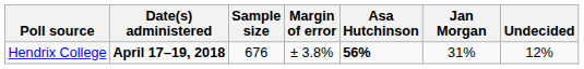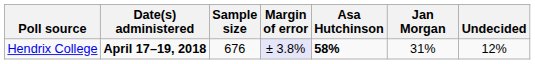Hendrix College | Margin of error: no background -> lavender background
Hendrix College | Asa Hutchinson: 56% -> 58%
